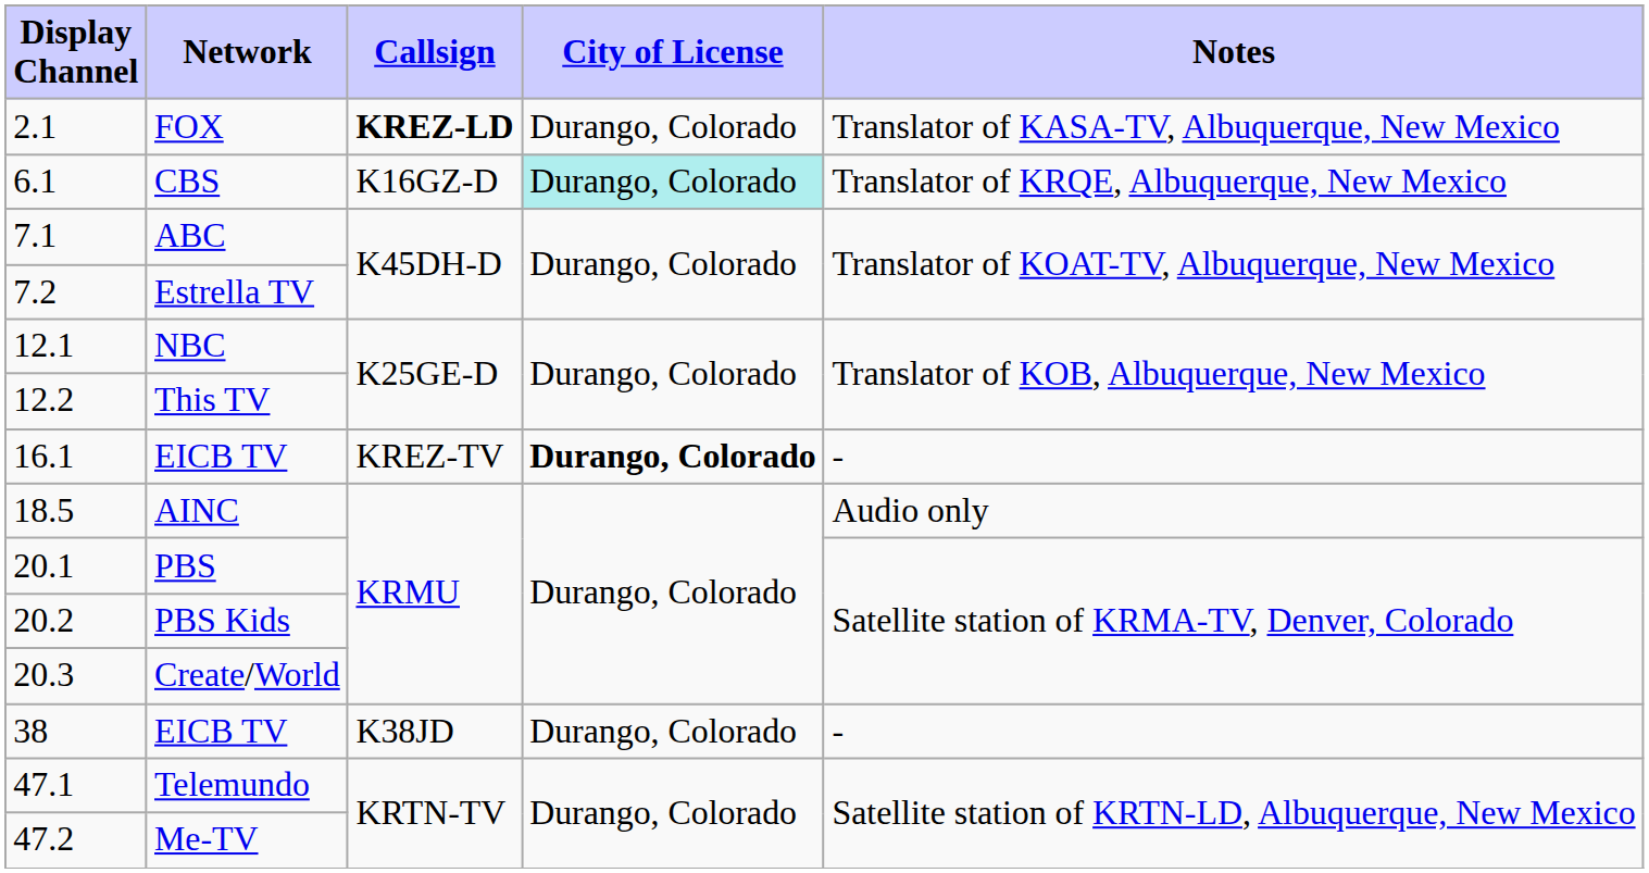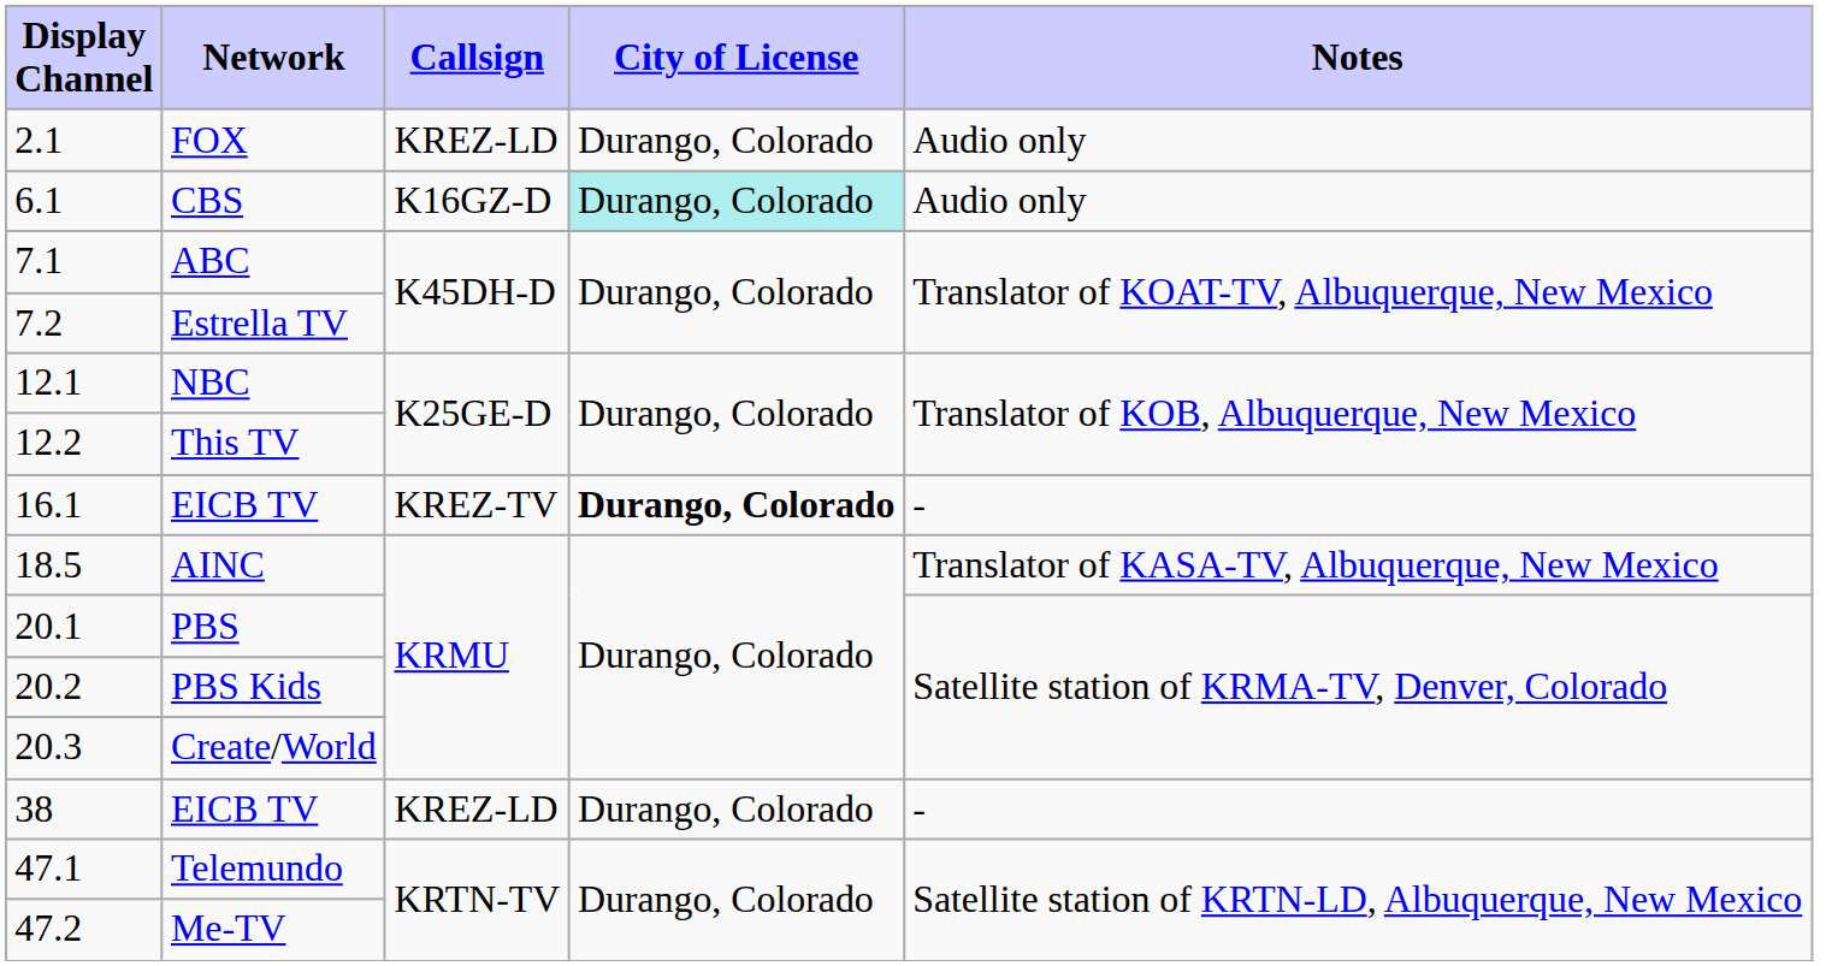FOX | Callsign: bold -> normal
FOX | Notes: Translator of KASA-TV, Albuquerque, New Mexico -> Audio only
CBS | Notes: Translator of KRQE, Albuquerque, New Mexico -> Audio only
AINC | Notes: Audio only -> Translator of KASA-TV, Albuquerque, New Mexico
38 / EICB TV | Callsign: K38JD -> KREZ-LD
